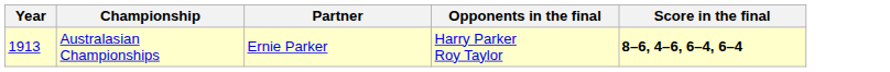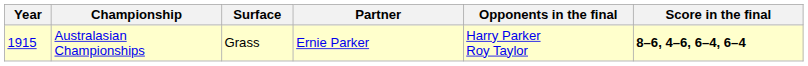+ column: Surface | Grass
Australasian Championships | Year: 1913 -> 1915
